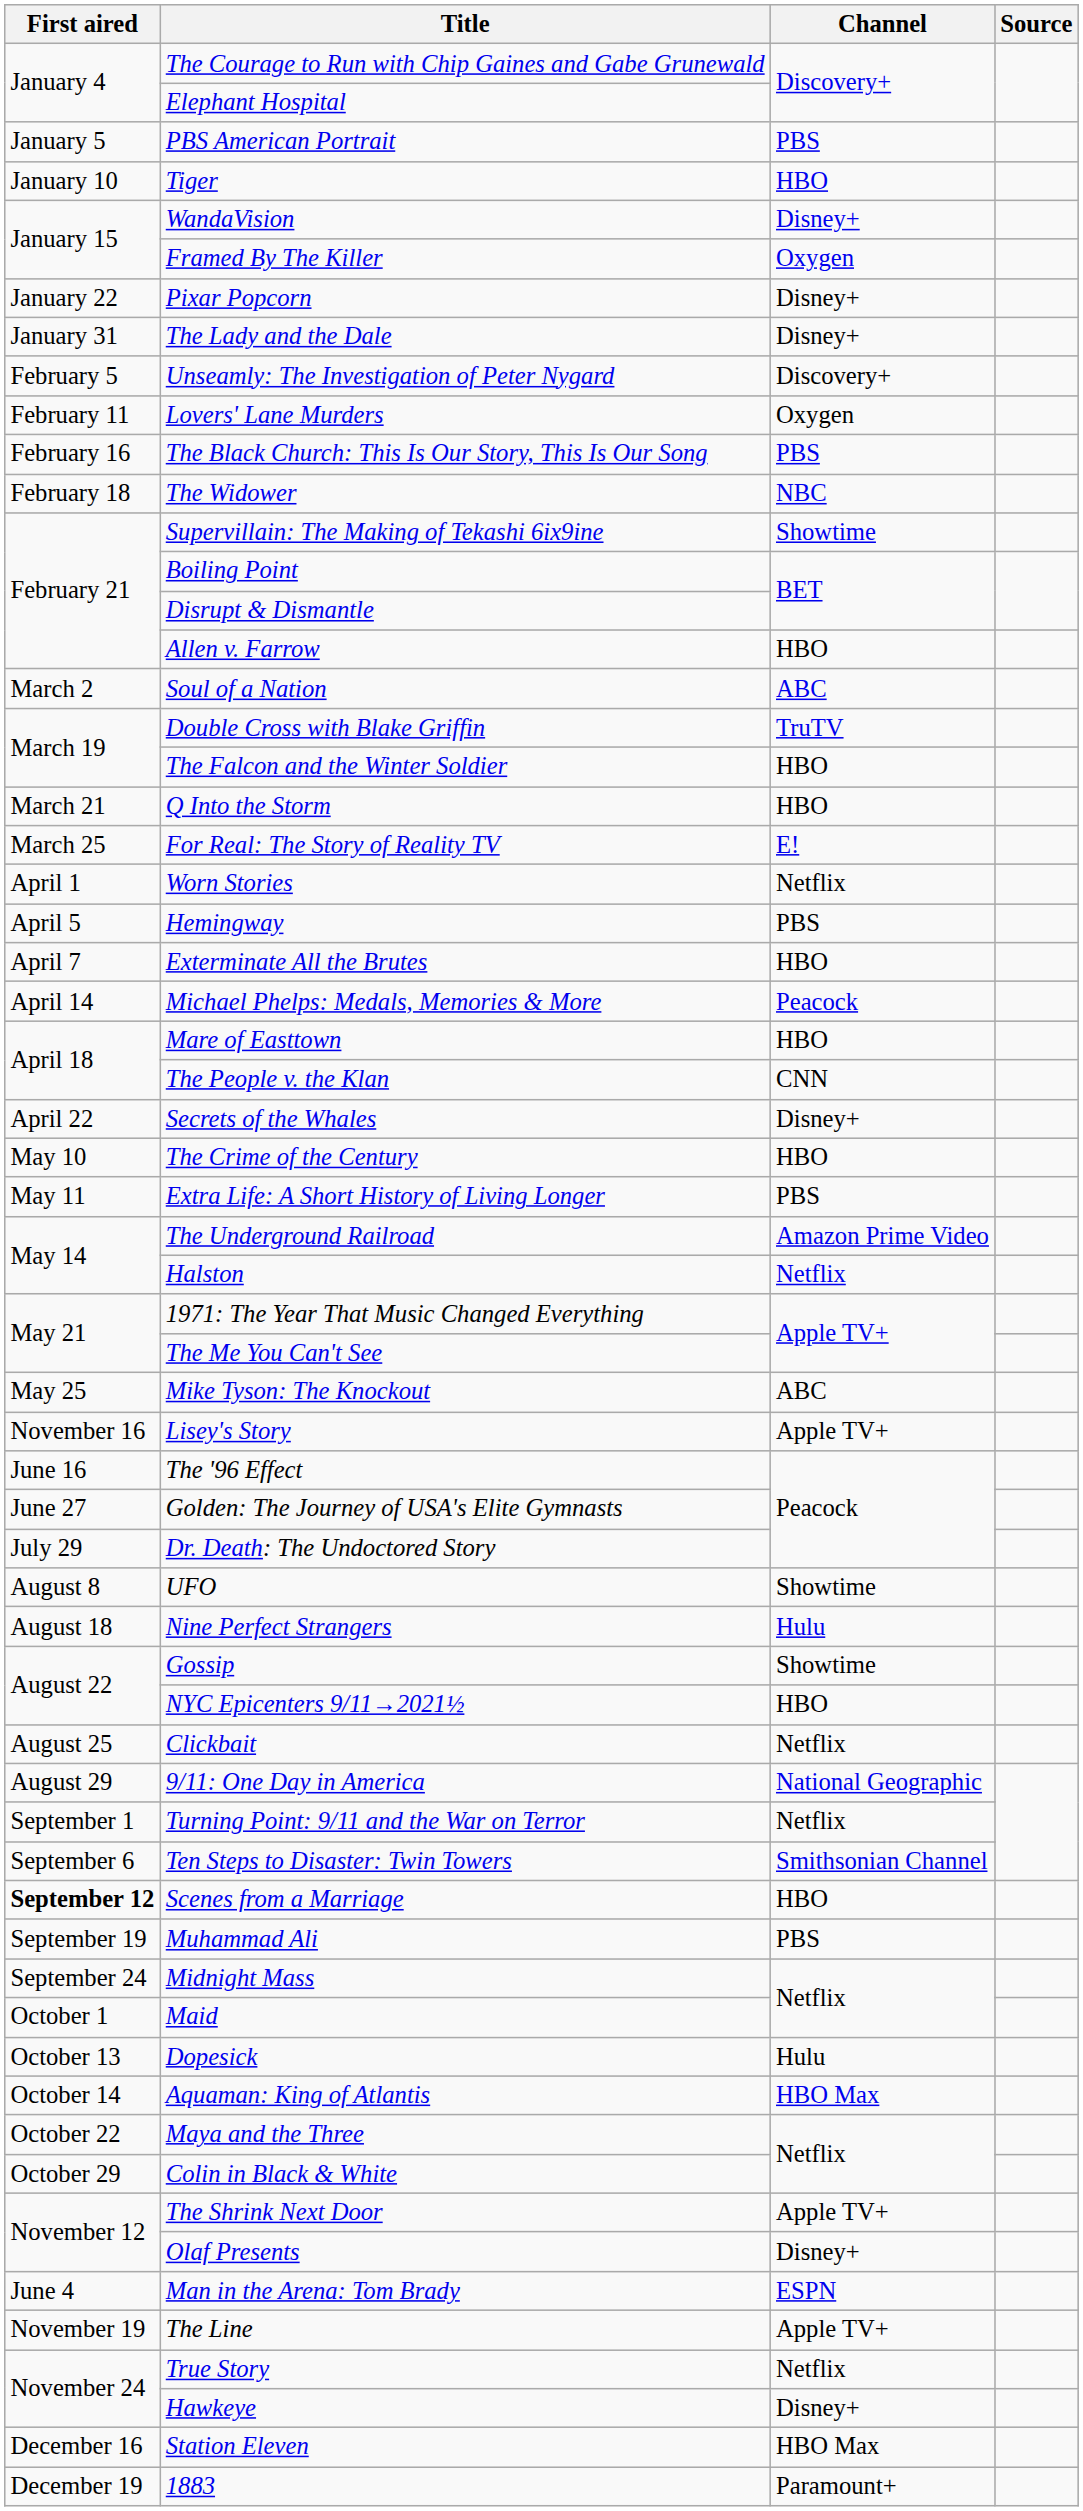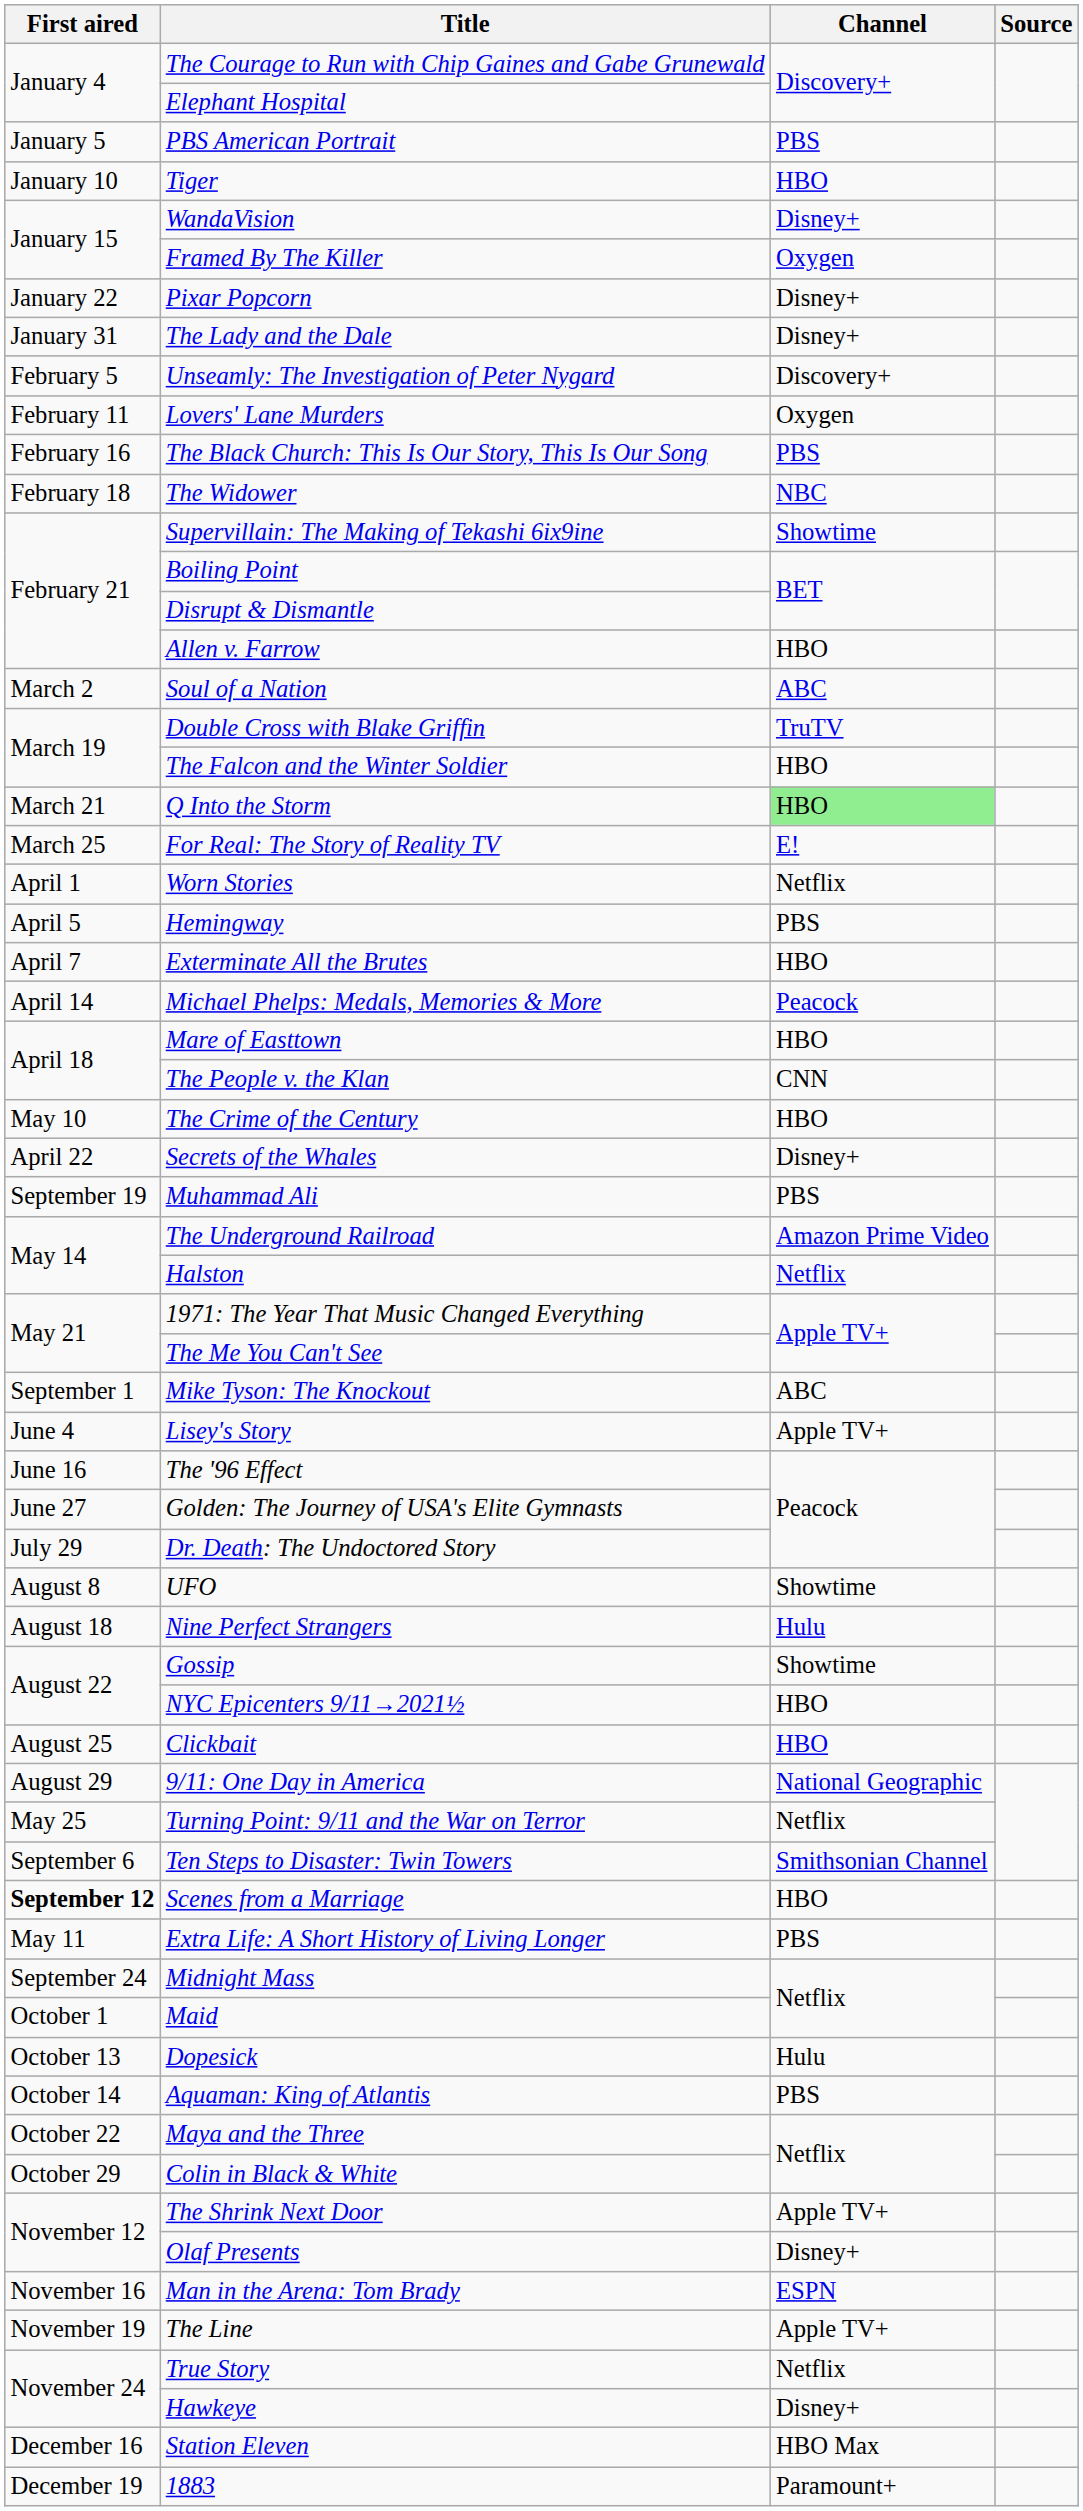Q Into the Storm | Channel: no background -> lightgreen background
rows swapped: Secrets of the Whales <-> The Crime of the Century
rows swapped: Extra Life: A Short History of Living Longer <-> Muhammad Ali
Mike Tyson: The Knockout | First aired: May 25 -> September 1
Lisey's Story | First aired: November 16 -> June 4
Clickbait | Channel: Netflix -> HBO
Turning Point: 9/11 and the War on Terror | First aired: September 1 -> May 25
Aquaman: King of Atlantis | Channel: HBO Max -> PBS
Man in the Arena: Tom Brady | First aired: June 4 -> November 16
